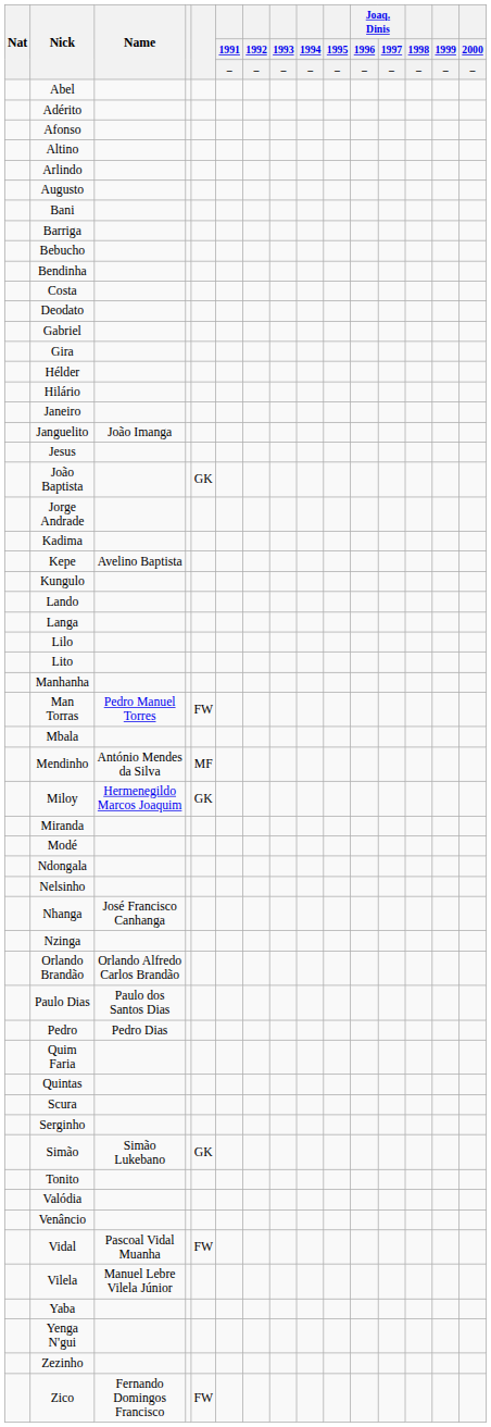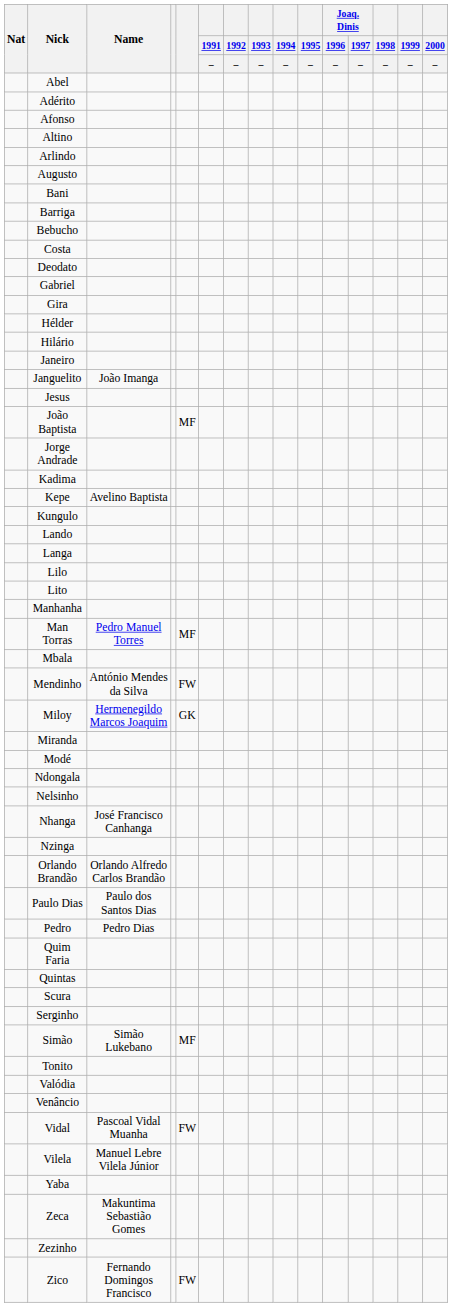- row: Bendinha
João Baptista | column 5: GK -> MF
Man Torras | column 5: FW -> MF
Mendinho | column 5: MF -> FW
Simão | column 5: GK -> MF
- row: Yenga N'gui
+ row: Zeca | Makuntima Sebastião Gomes
